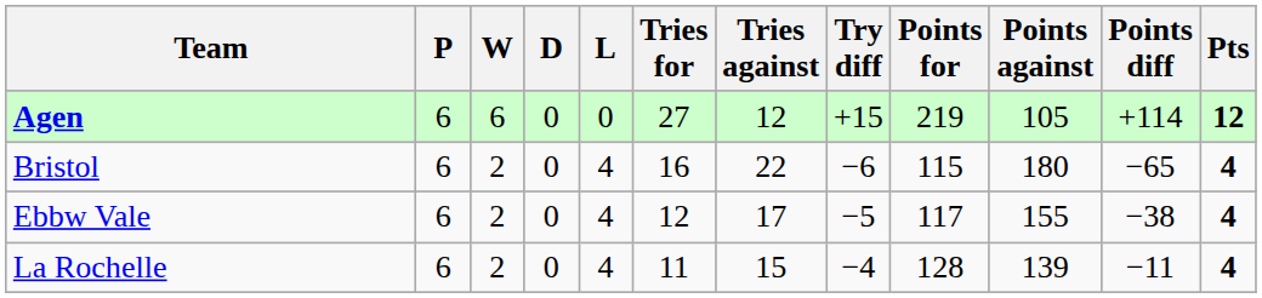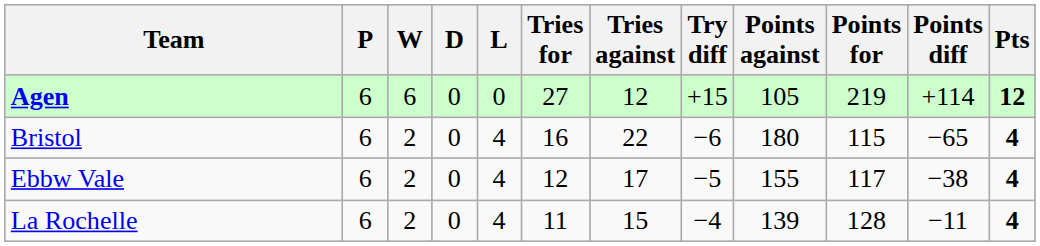columns swapped: Points for <-> Points against
